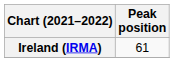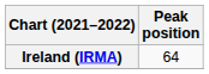Ireland (IRMA) | Peak position: 61 -> 64
